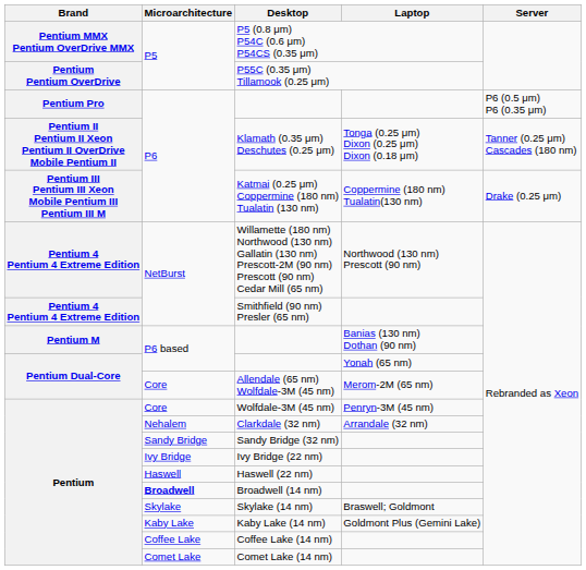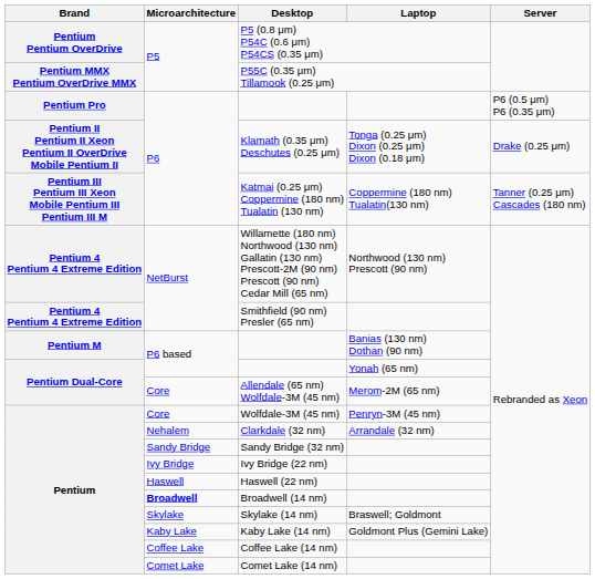P5 (0.8 μm) P54C (0.6 μm) P54CS (0.35 μm) | Brand: Pentium MMX Pentium OverDrive MMX -> Pentium Pentium OverDrive
P55C (0.35 μm) Tillamook (0.25 μm) | Brand: Pentium Pentium OverDrive -> Pentium MMX Pentium OverDrive MMX
Klamath (0.35 μm) Deschutes (0.25 μm) | Server: Tanner (0.25 μm) Cascades (180 nm) -> Drake (0.25 μm)
Katmai (0.25 μm) Coppermine (180 nm) Tualatin (130 nm) | Server: Drake (0.25 μm) -> Tanner (0.25 μm) Cascades (180 nm)
